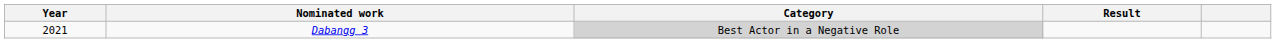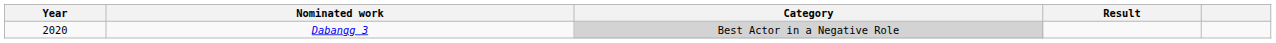Dabangg 3 | Year: 2021 -> 2020
